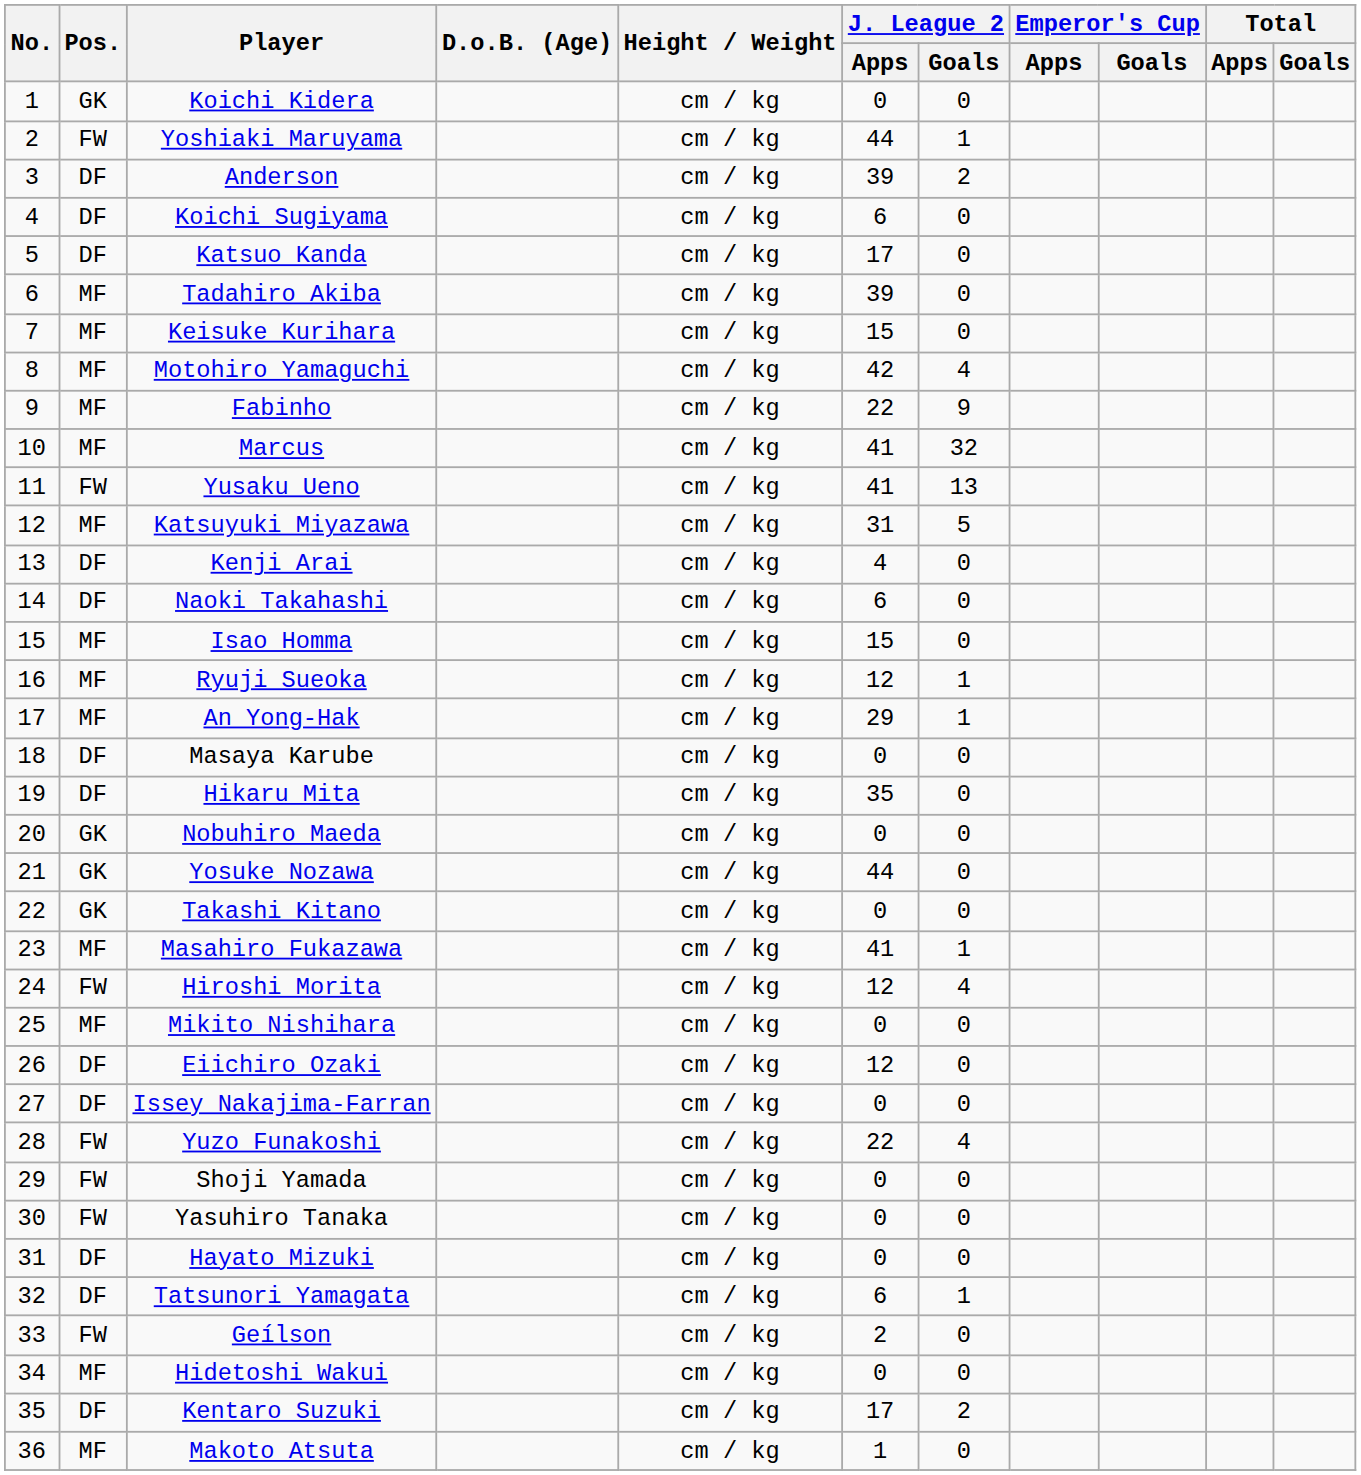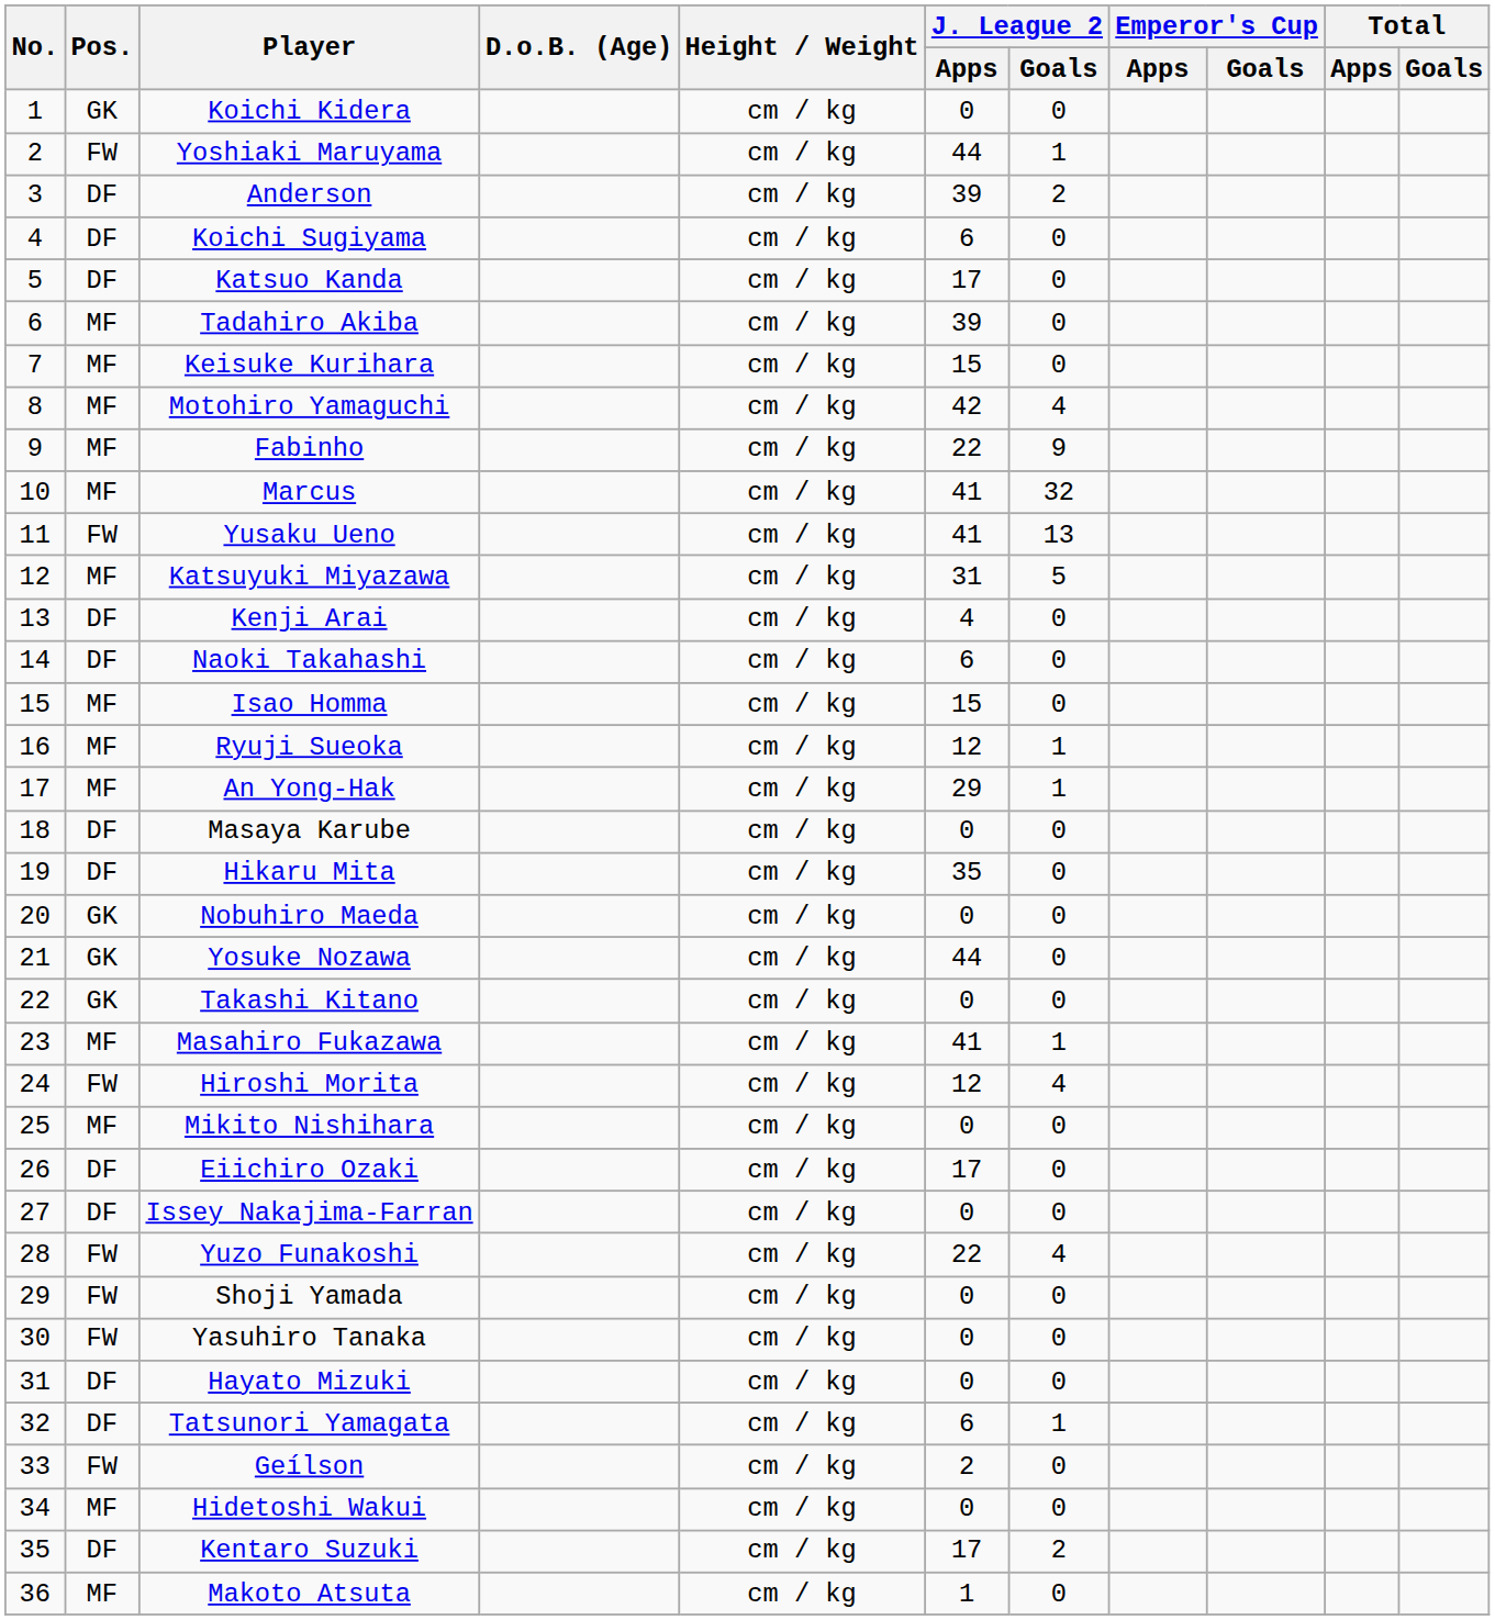Eiichiro Ozaki | J. League 2 / Apps: 12 -> 17
